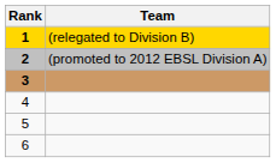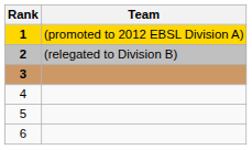1 | Team: (relegated to Division B) -> (promoted to 2012 EBSL Division A)
2 | Team: (promoted to 2012 EBSL Division A) -> (relegated to Division B)
